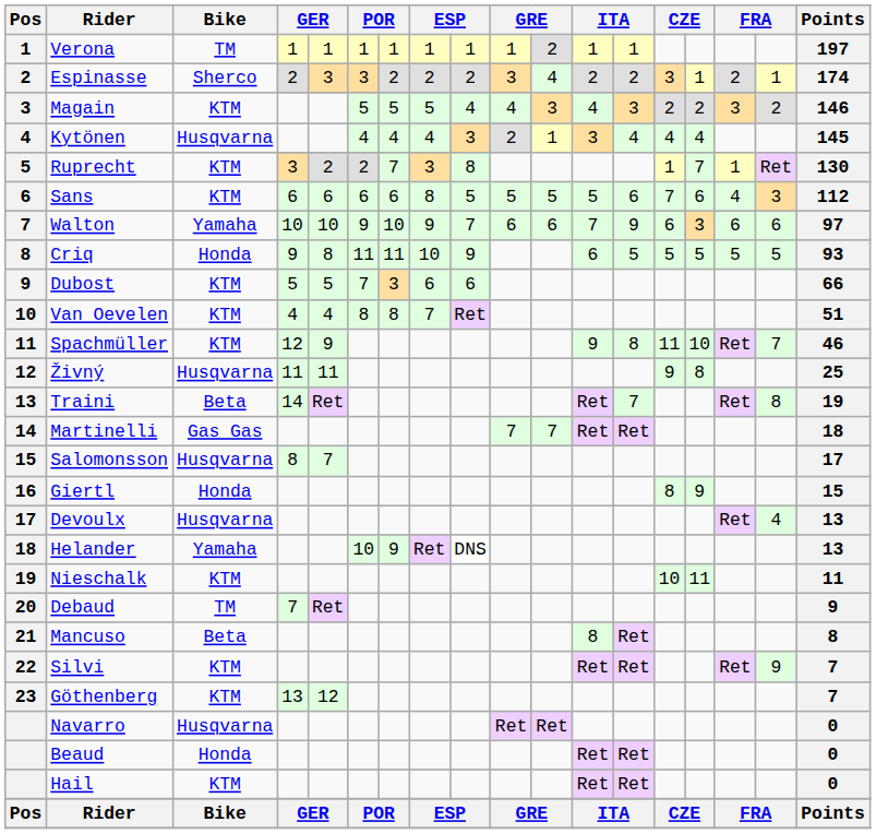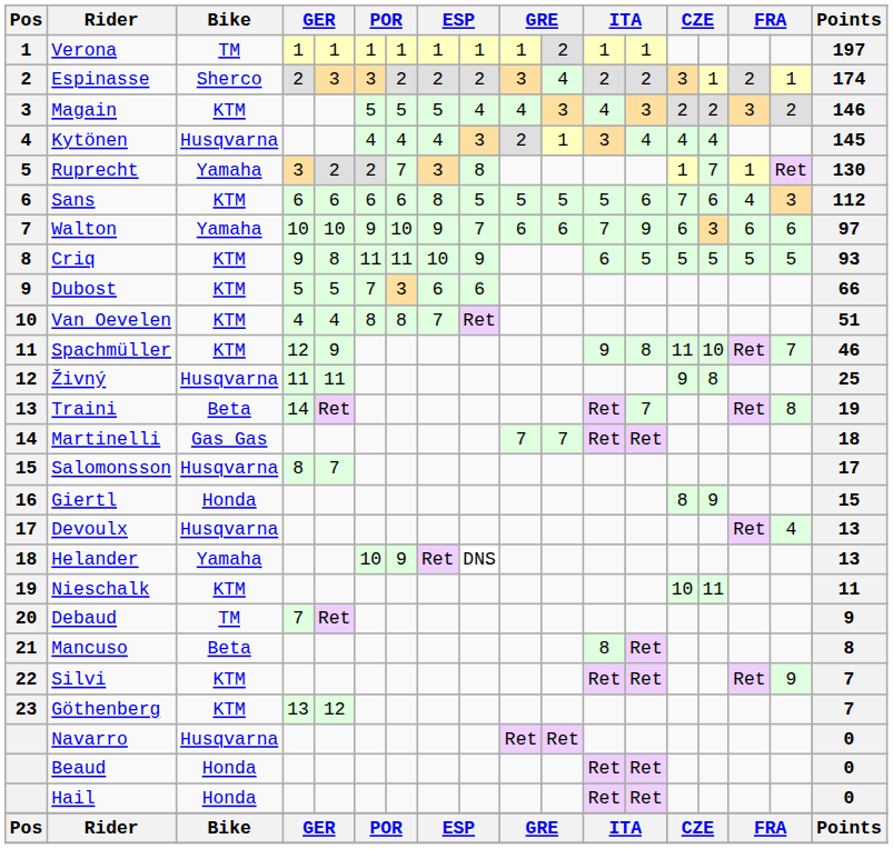Ruprecht | Bike: KTM -> Yamaha
Criq | Bike: Honda -> KTM
Hail | Bike: KTM -> Honda
